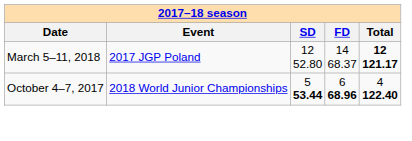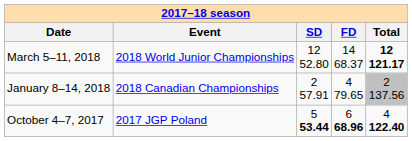March 5–11, 2018 | Event: 2017 JGP Poland -> 2018 World Junior Championships
+ row: January 8–14, 2018 | 2018 Canadian Championships | 2 57.91 | 4 79.65 | 2 137.56
October 4–7, 2017 | Event: 2018 World Junior Championships -> 2017 JGP Poland
